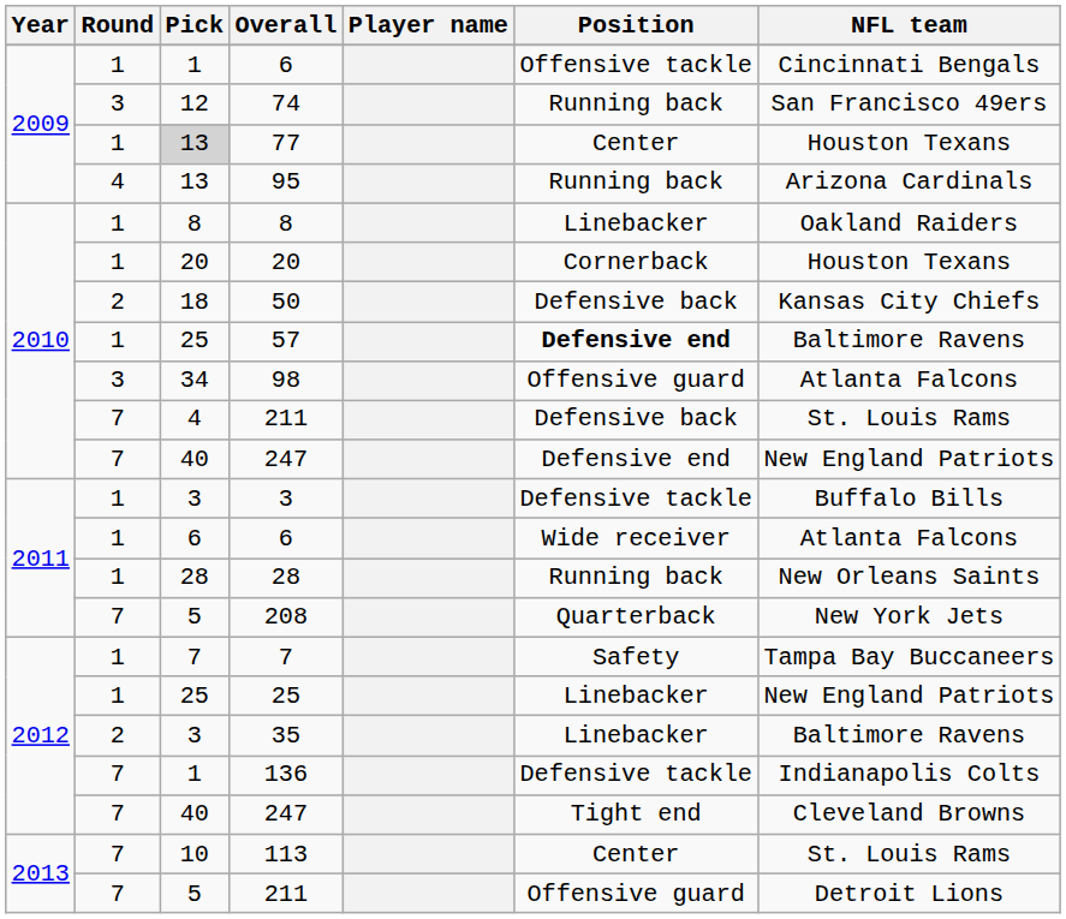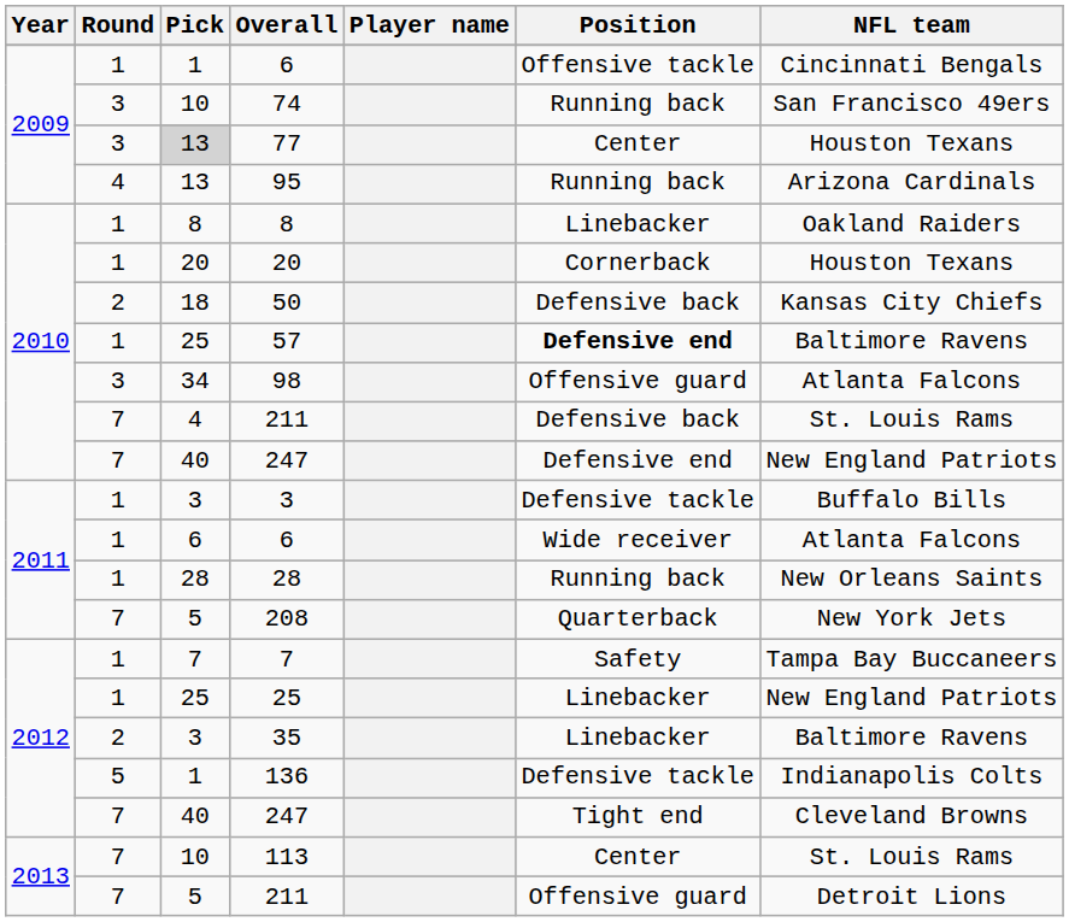74 | Pick: 12 -> 10
77 | Round: 1 -> 3
136 | Round: 7 -> 5
